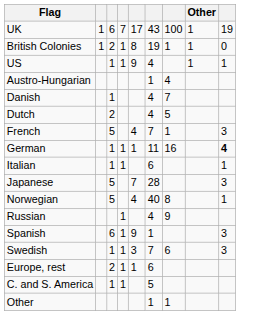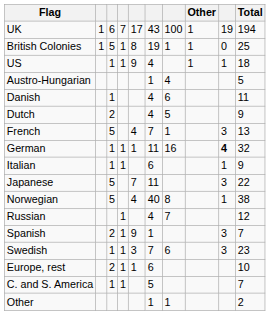+ column: Total | 194 | 25 | 18 | 5 | 11 | 9 | 13 | 32 | 9 | 22 | 38 | 12 | 7 | 23 | 10 | 7 | 2
British Colonies | column 3: 2 -> 5
Danish | column 7: 7 -> 6
Japanese | column 6: 28 -> 11
Russian | column 7: 9 -> 7
Spanish | column 3: 6 -> 2
